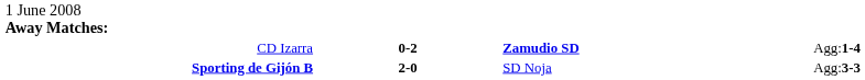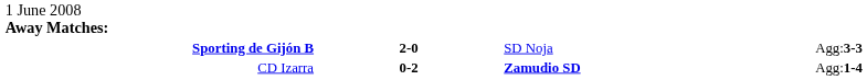rows swapped: CD Izarra <-> Sporting de Gijón B
